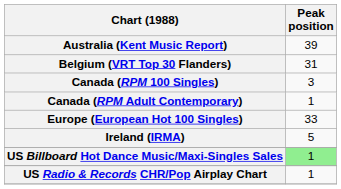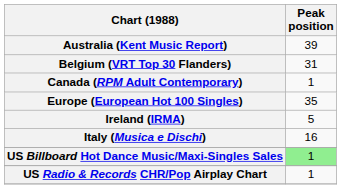- row: Canada (RPM 100 Singles) | 3
Europe (European Hot 100 Singles) | Peak position: 33 -> 35
+ row: Italy (Musica e Dischi) | 16
